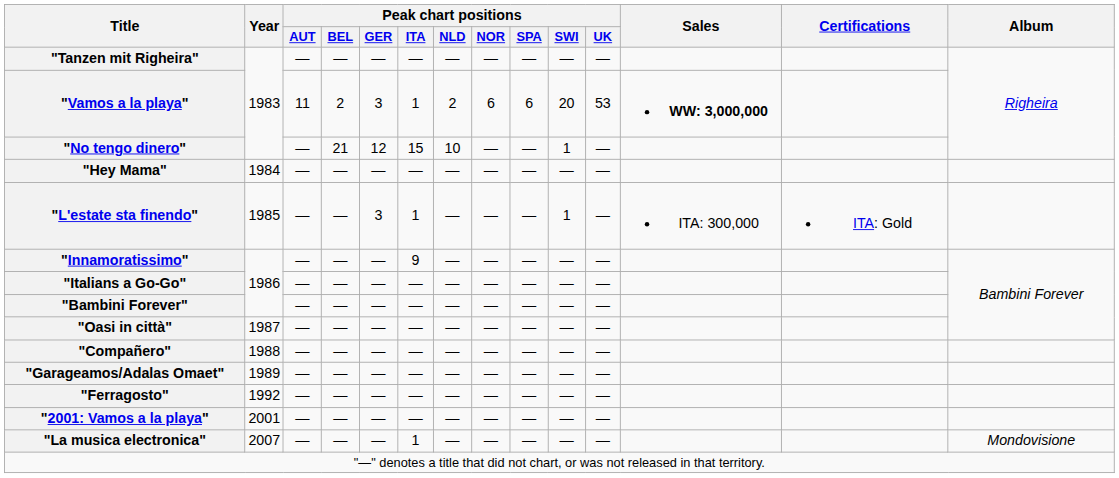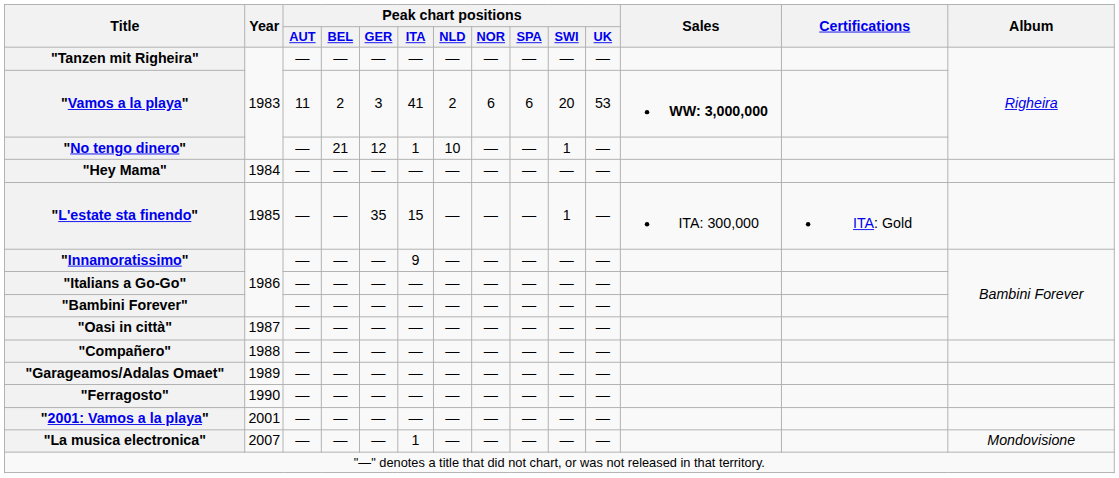"Vamos a la playa" | Peak chart positions / ITA: 1 -> 41
"No tengo dinero" | Peak chart positions / ITA: 15 -> 1
"L'estate sta finendo" | Peak chart positions / GER: 3 -> 35
"L'estate sta finendo" | Peak chart positions / ITA: 1 -> 15
"Ferragosto" | Year: 1992 -> 1990
